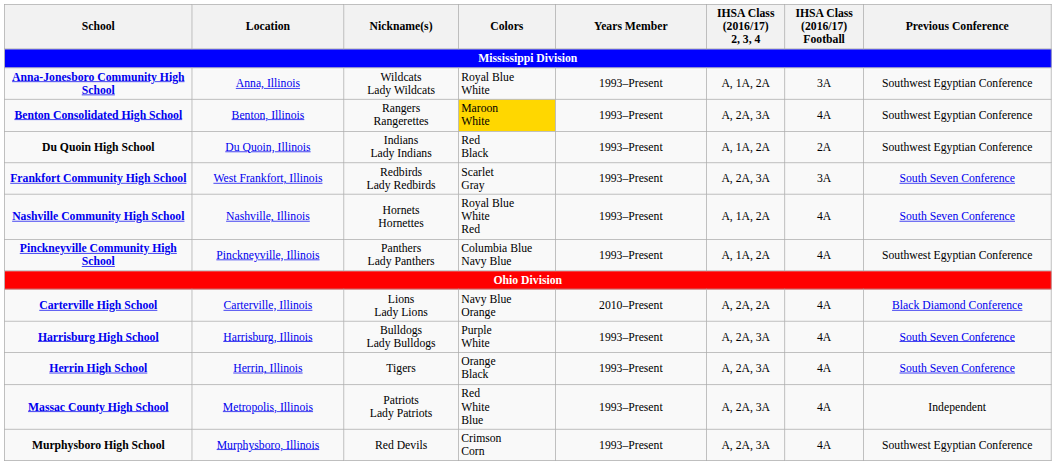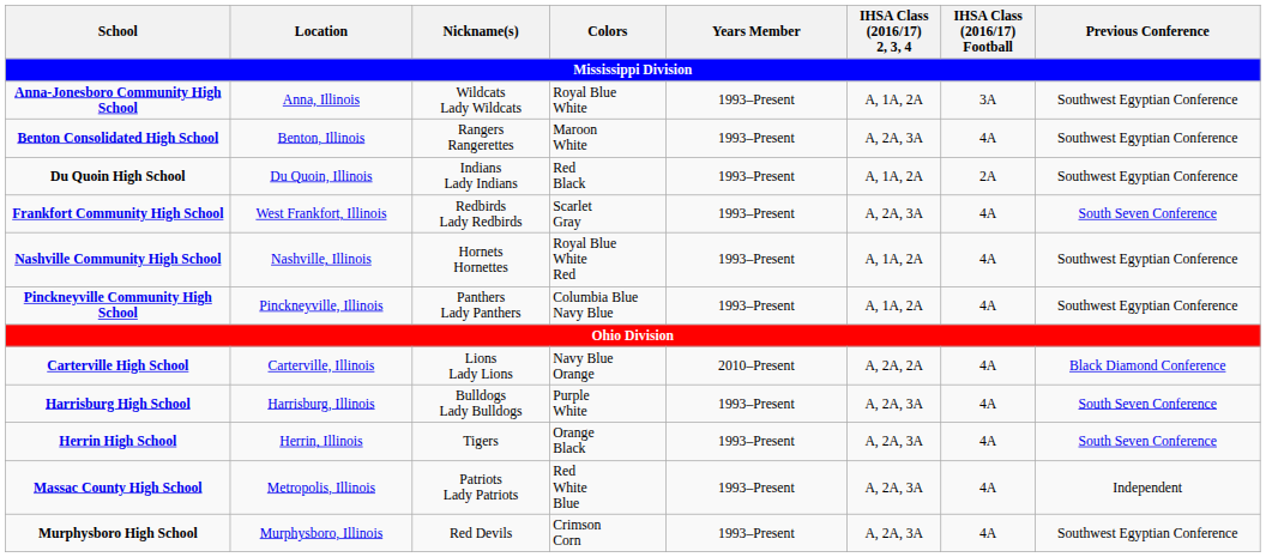Benton Consolidated High School | Colors: gold background -> no background
Frankfort Community High School | IHSA Class (2016/17) Football: 3A -> 4A
Nashville Community High School | Previous Conference: South Seven Conference -> Southwest Egyptian Conference
